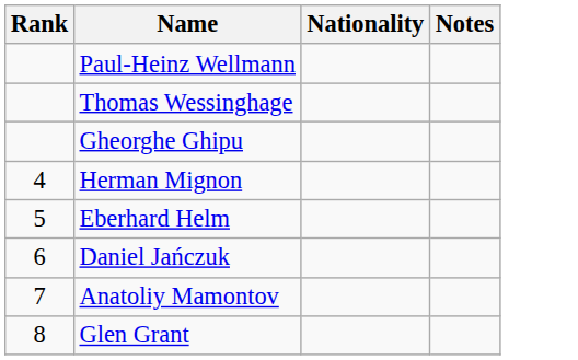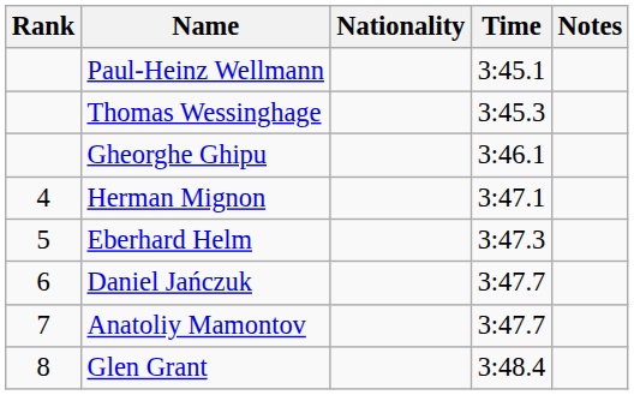+ column: Time | 3:45.1 | 3:45.3 | 3:46.1 | 3:47.1 | 3:47.3 | 3:47.7 | 3:47.7 | 3:48.4
